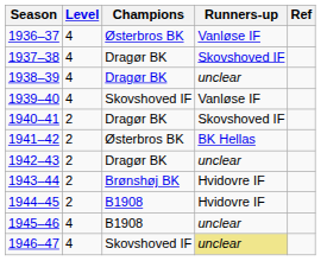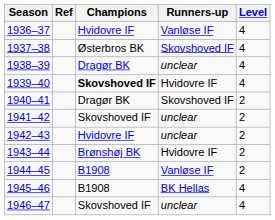columns swapped: Level <-> Ref
1936–37 | Champions: Østerbros BK -> Hvidovre IF
1937–38 | Champions: Dragør BK -> Østerbros BK
1939–40 | Champions: normal -> bold
1939–40 | Runners-up: Vanløse IF -> Hvidovre IF
1941–42 | Champions: Østerbros BK -> Skovshoved IF
1941–42 | Runners-up: BK Hellas -> unclear
1942–43 | Champions: Dragør BK -> Hvidovre IF
1944–45 | Runners-up: Hvidovre IF -> Vanløse IF
1945–46 | Runners-up: unclear -> BK Hellas
1946–47 | Runners-up: khaki background -> no background
